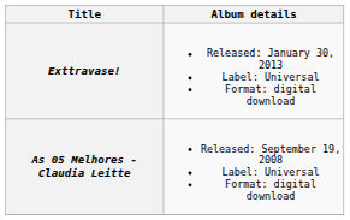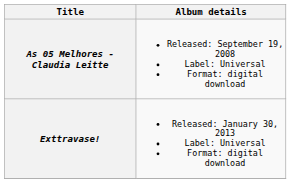rows swapped: As 05 Melhores - Claudia Leitte <-> Exttravase!
